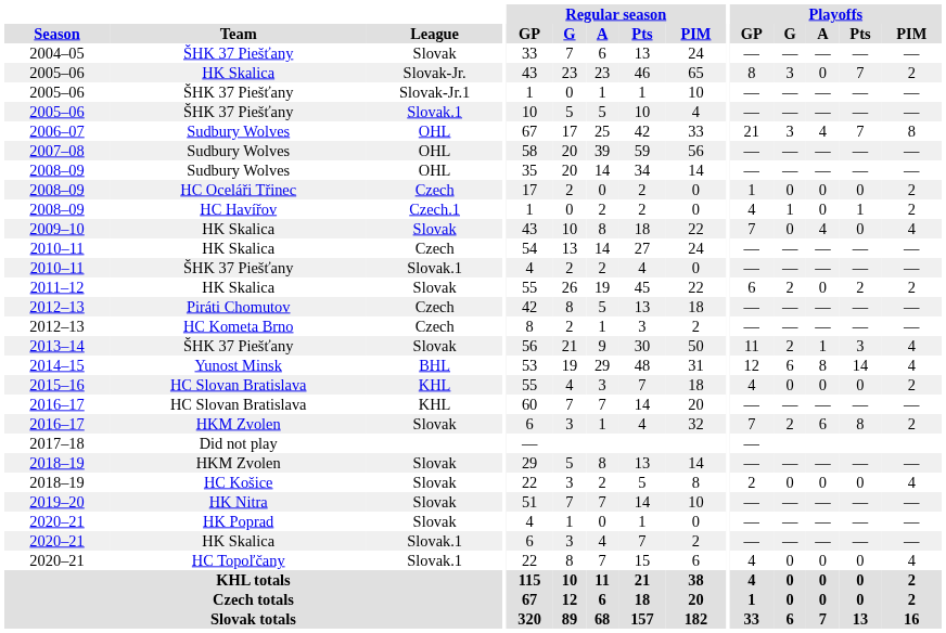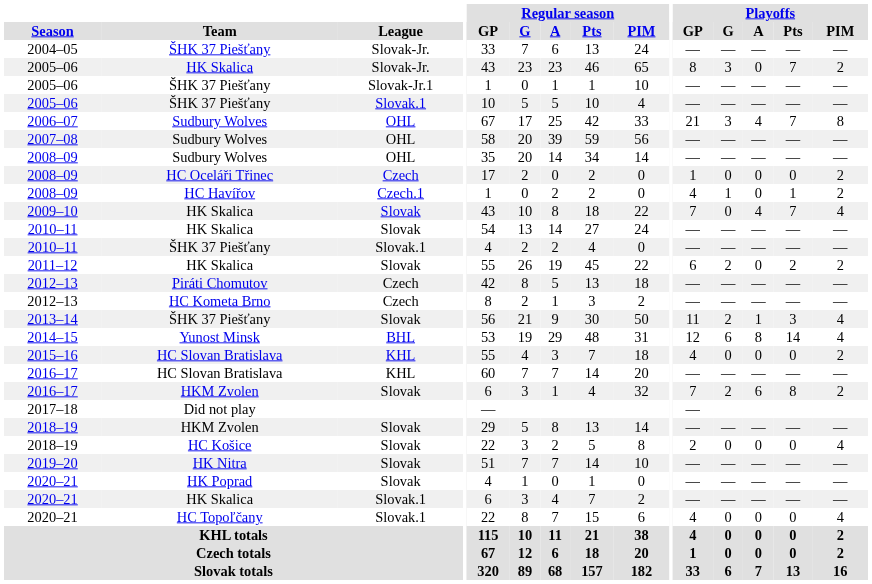2004–05 | League: Slovak -> Slovak-Jr.
2009–10 | Playoffs / Pts: 0 -> 7
2010–11 / HK Skalica | League: Czech -> Slovak
